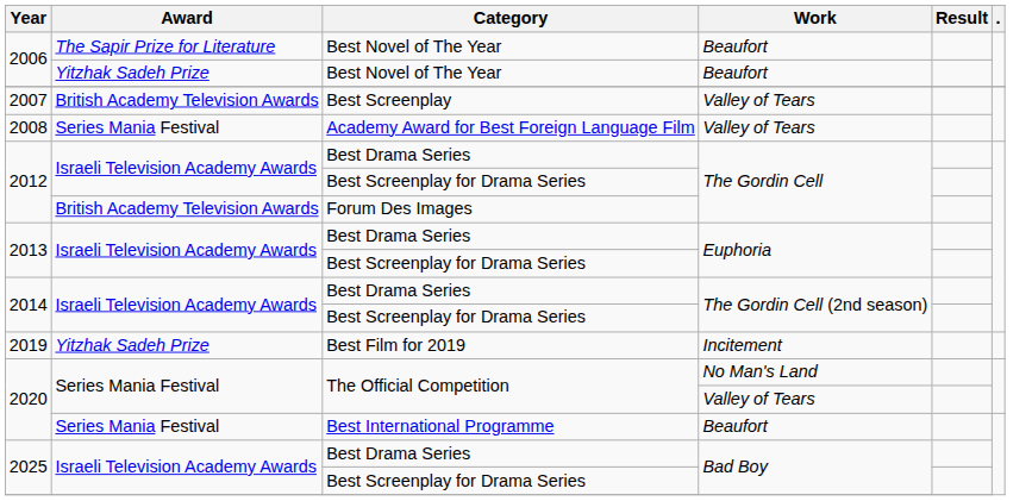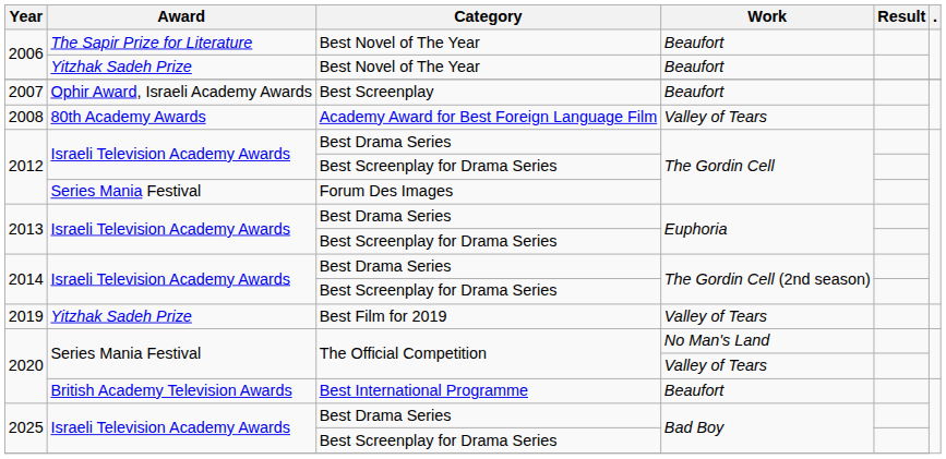2007 | Award: British Academy Television Awards -> Ophir Award, Israeli Academy Awards
2007 | Work: Valley of Tears -> Beaufort
2008 | Award: Series Mania Festival -> 80th Academy Awards
2012 / Forum Des Images | Award: British Academy Television Awards -> Series Mania Festival
2019 | Work: Incitement -> Valley of Tears
2020 / Best International Programme | Award: Series Mania Festival -> British Academy Television Awards
